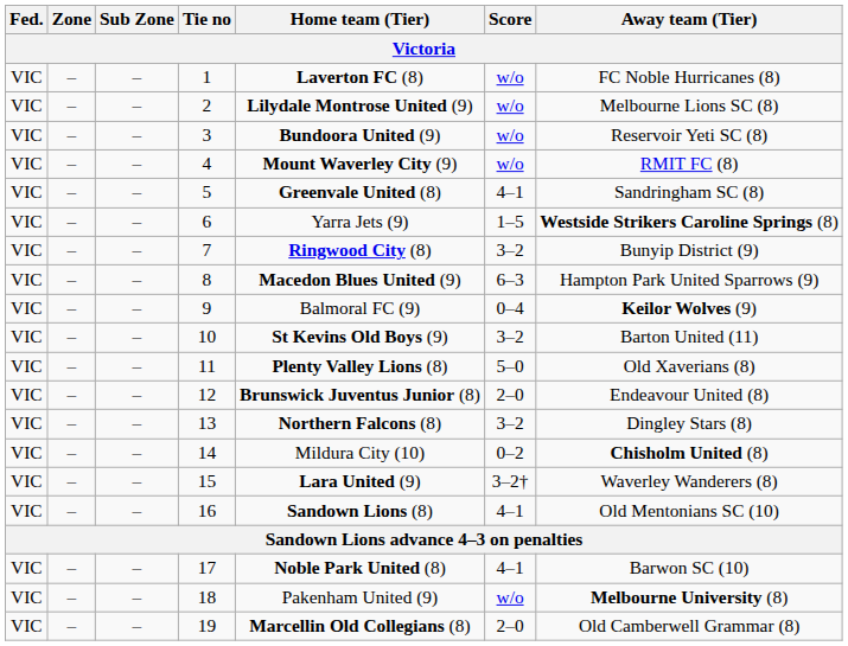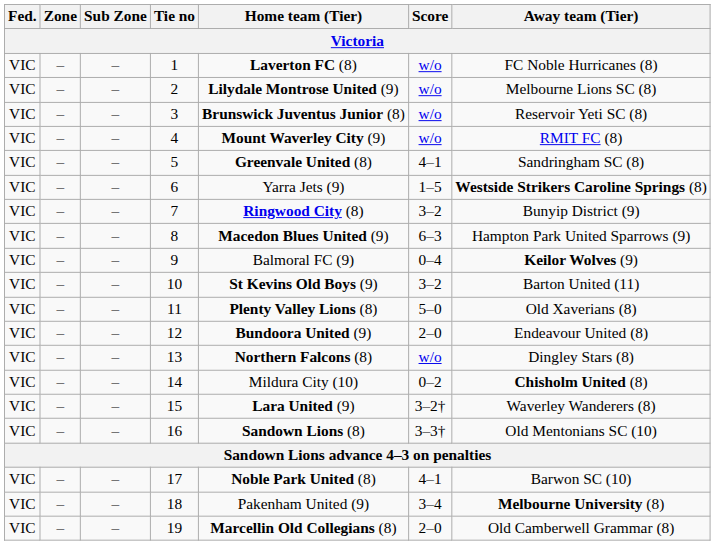3 | Home team (Tier): Bundoora United (9) -> Brunswick Juventus Junior (8)
12 | Home team (Tier): Brunswick Juventus Junior (8) -> Bundoora United (9)
13 | Score: 3–2 -> w/o
16 | Score: 4–1 -> 3–3†
18 | Score: w/o -> 3–4
